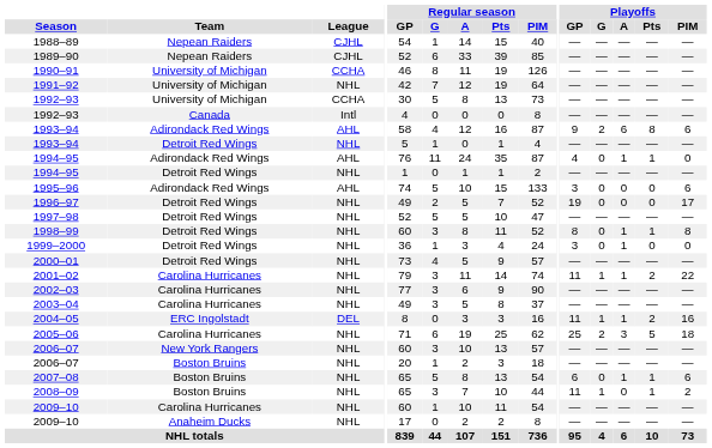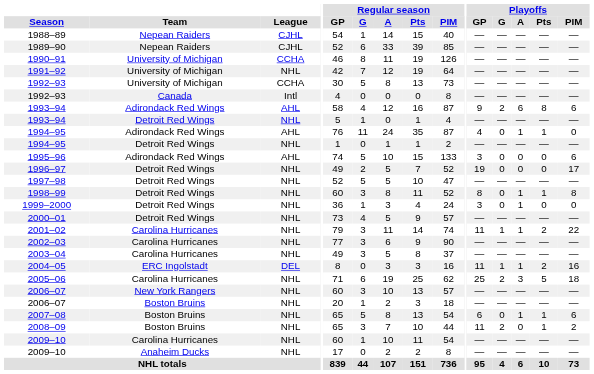2008–09 | Playoffs / G: 1 -> 2
